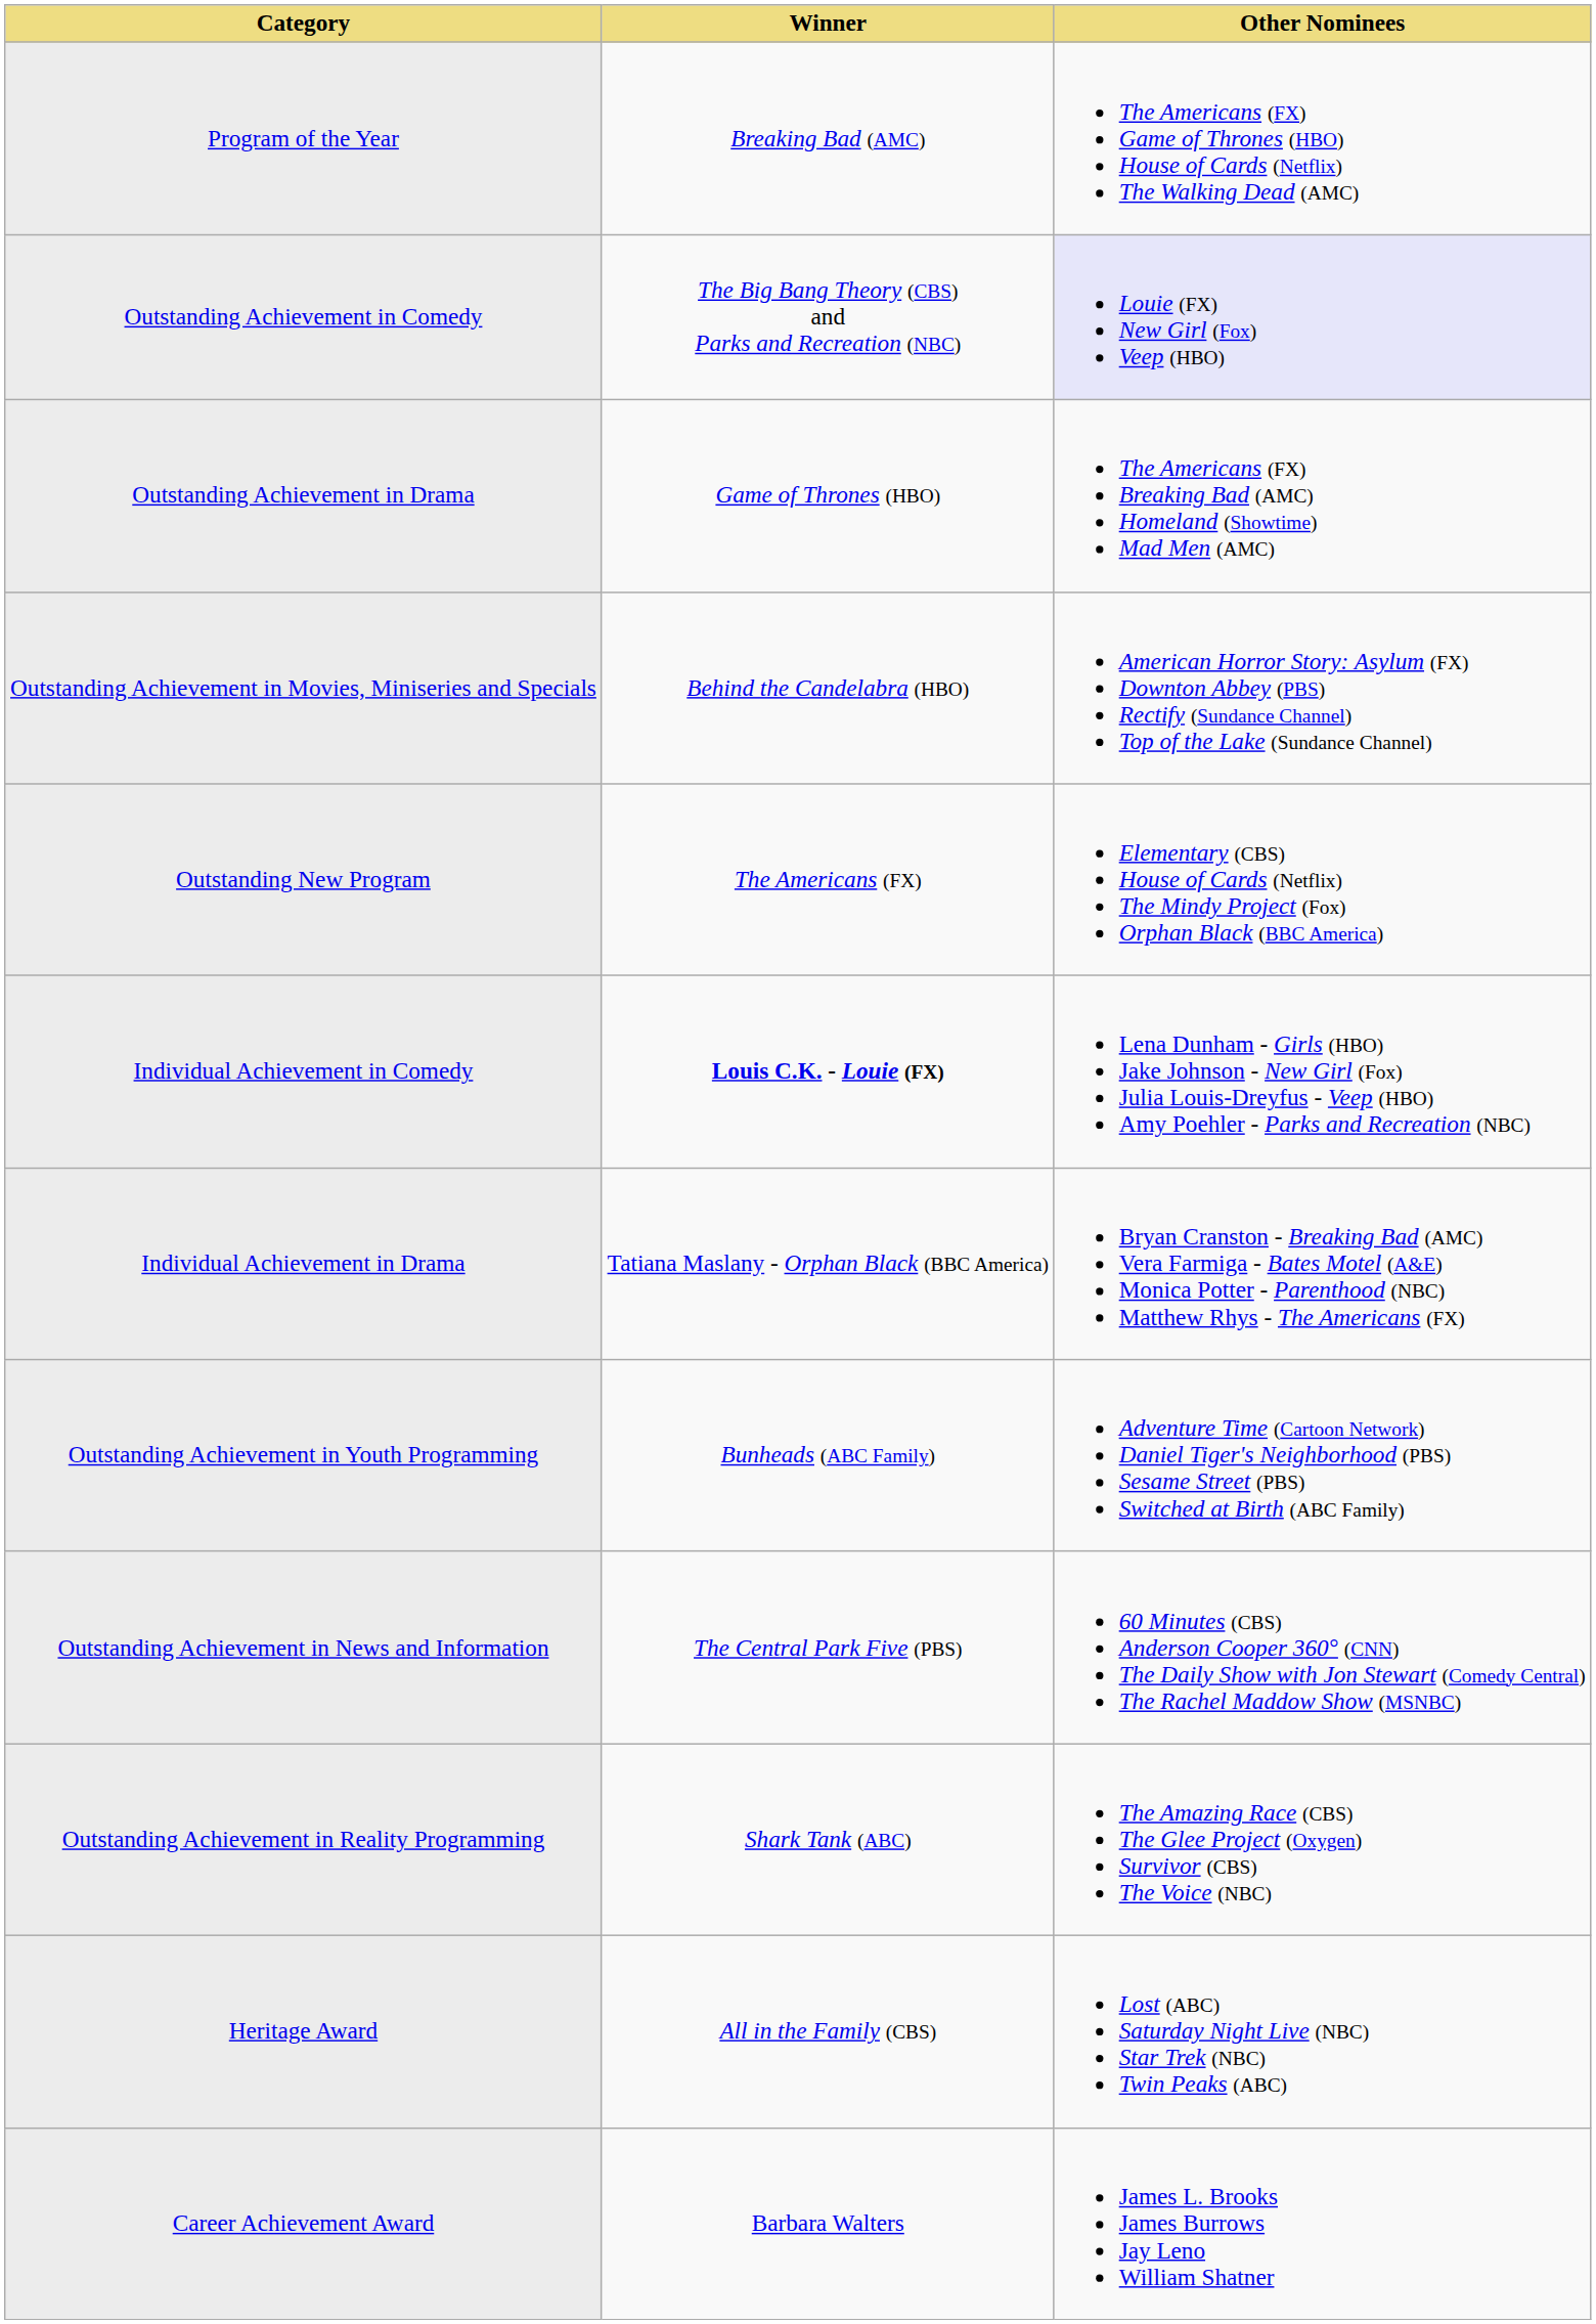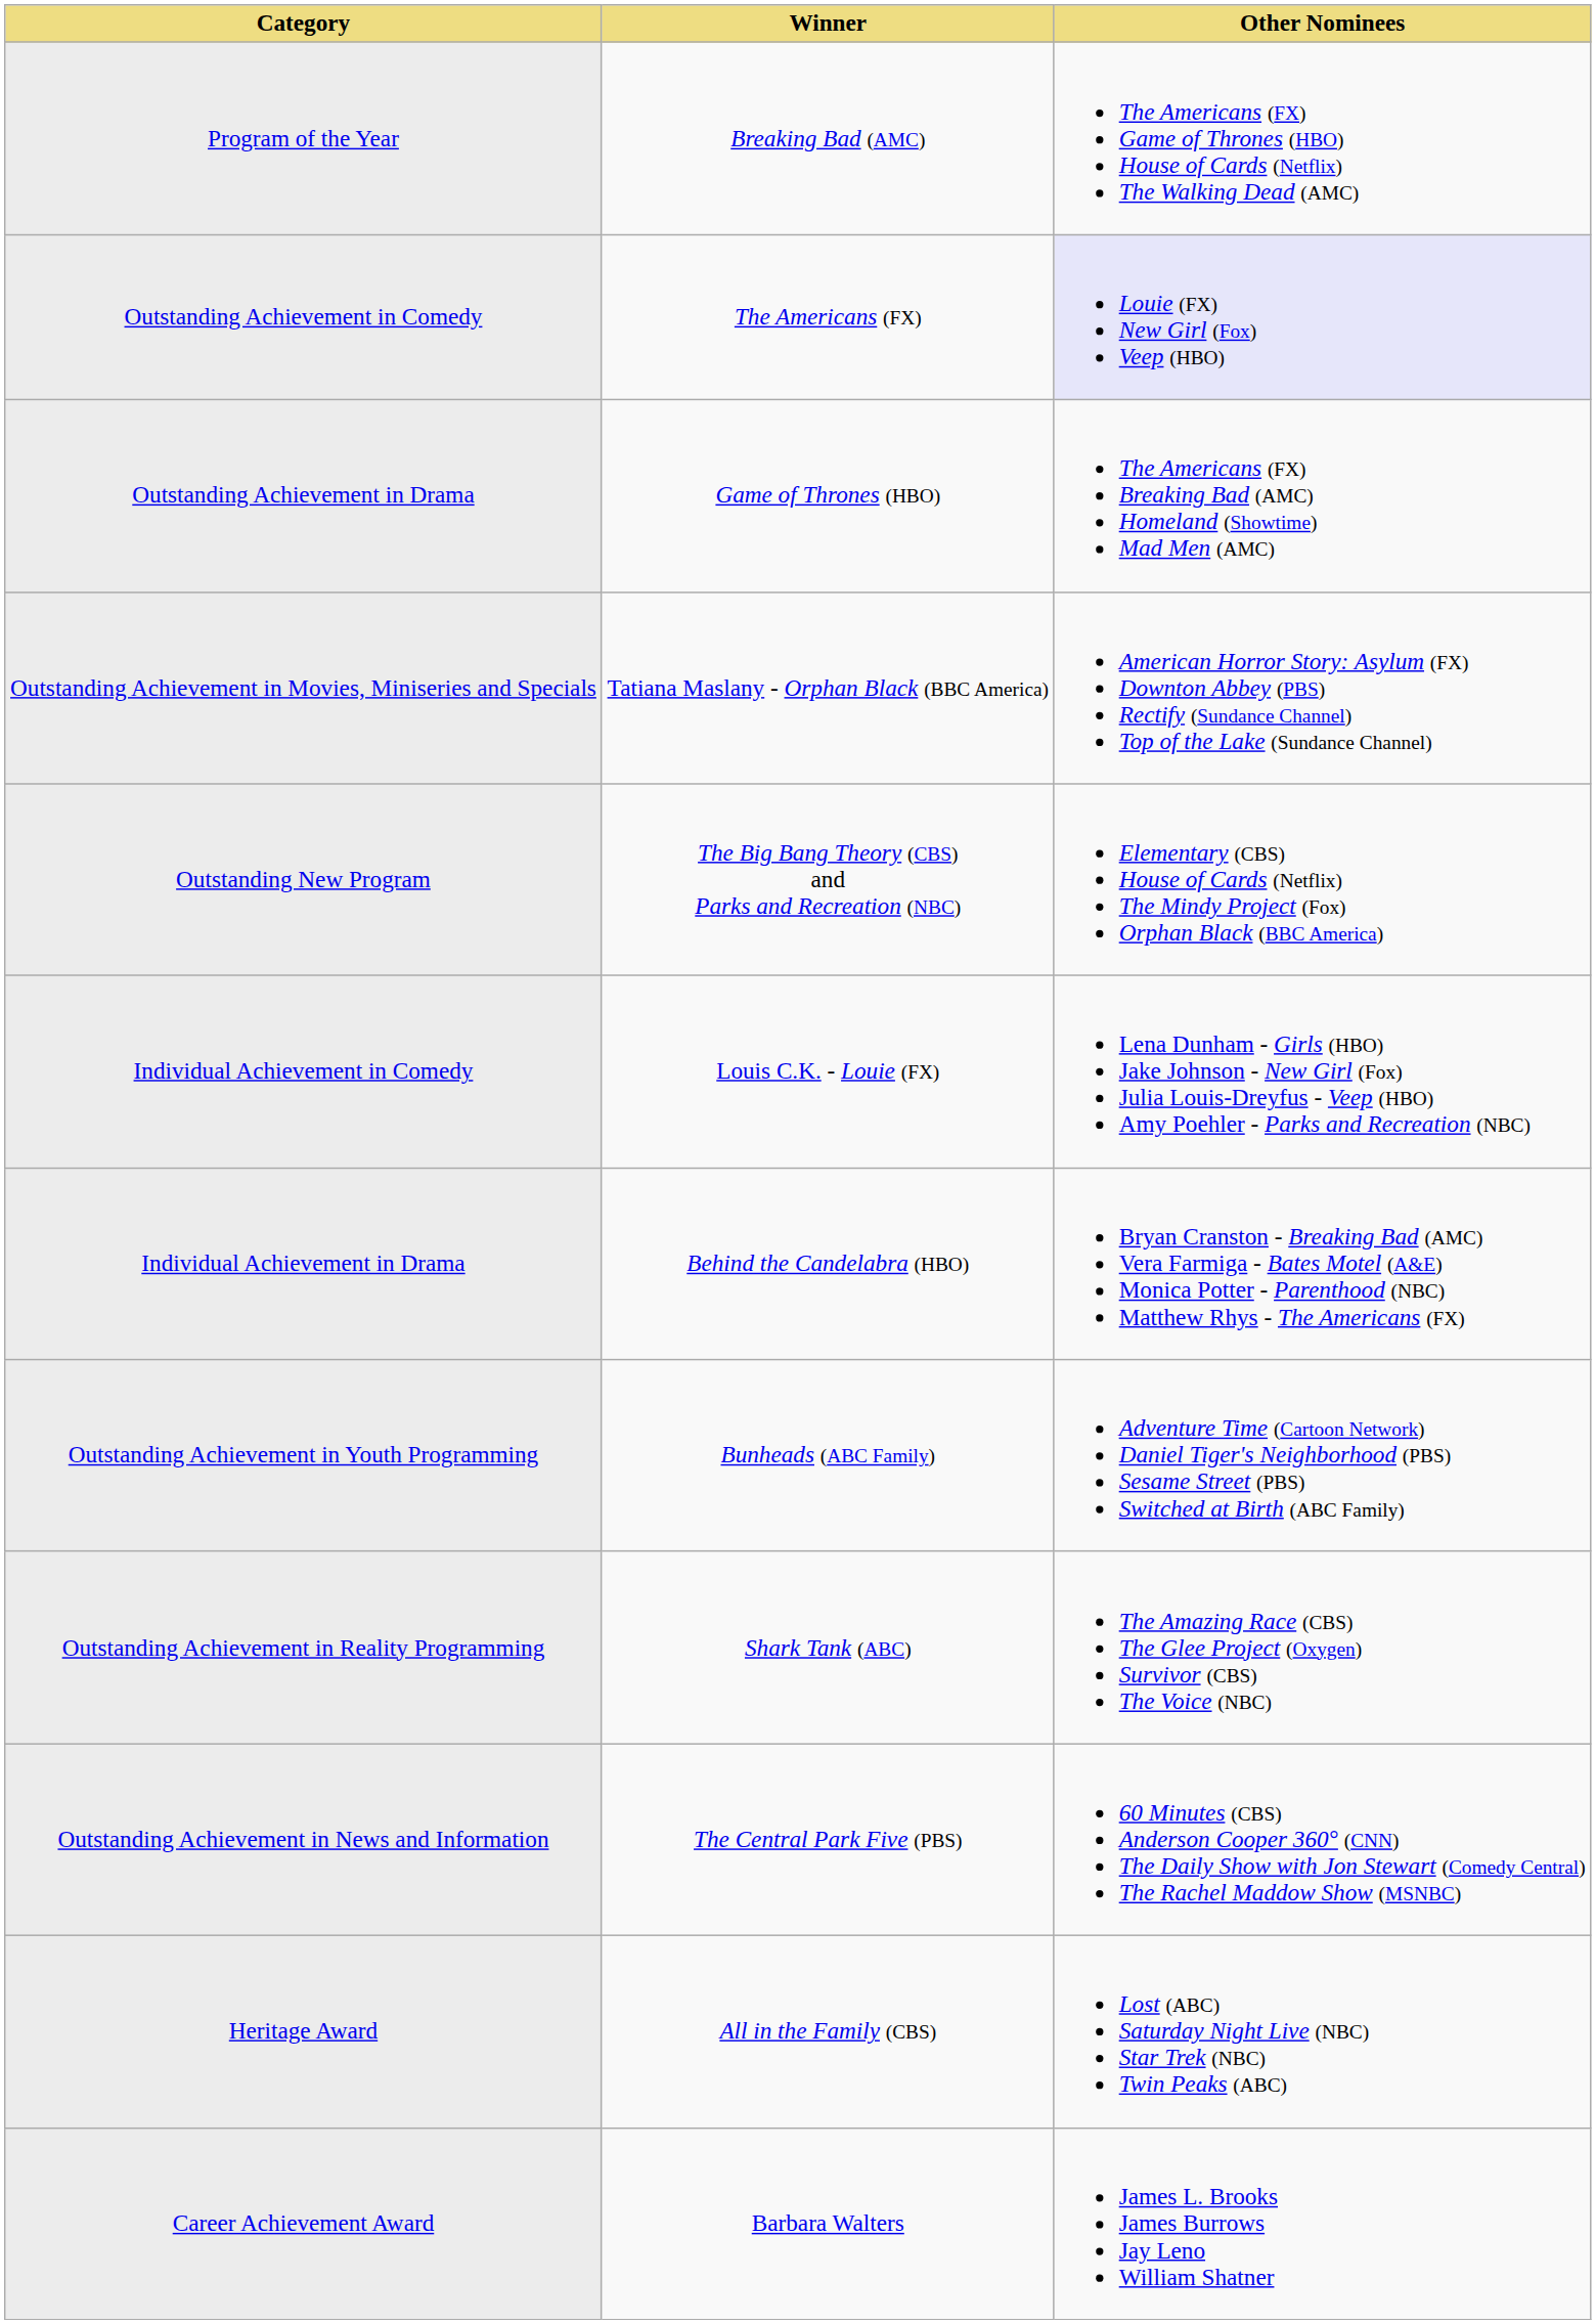Outstanding Achievement in Comedy | Winner: The Big Bang Theory (CBS) and Parks and Recreation (NBC) -> The Americans (FX)
Outstanding Achievement in Movies, Miniseries and Specials | Winner: Behind the Candelabra (HBO) -> Tatiana Maslany - Orphan Black (BBC America)
Outstanding New Program | Winner: The Americans (FX) -> The Big Bang Theory (CBS) and Parks and Recreation (NBC)
Individual Achievement in Comedy | Winner: bold -> normal
Individual Achievement in Drama | Winner: Tatiana Maslany - Orphan Black (BBC America) -> Behind the Candelabra (HBO)
rows swapped: Outstanding Achievement in News and Information <-> Outstanding Achievement in Reality Programming
